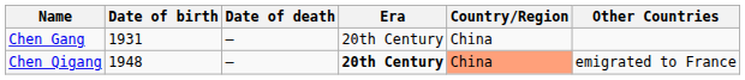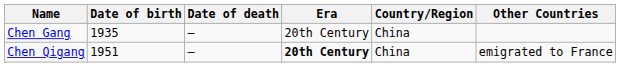Chen Gang | Date of birth: 1931 -> 1935
Chen Qigang | Date of birth: 1948 -> 1951
Chen Qigang | Country/Region: lightsalmon background -> no background
